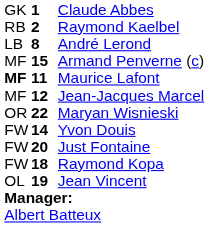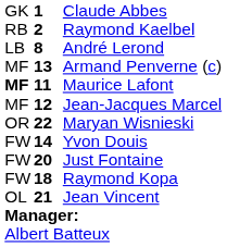Armand Penverne (c) | column 2: 15 -> 13
Jean Vincent | column 2: 19 -> 21
